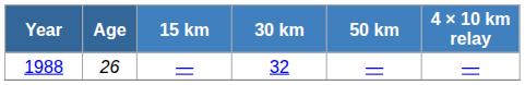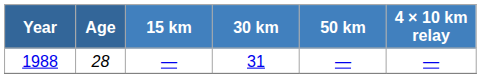1988 | Age: 26 -> 28
1988 | 30 km: 32 -> 31
